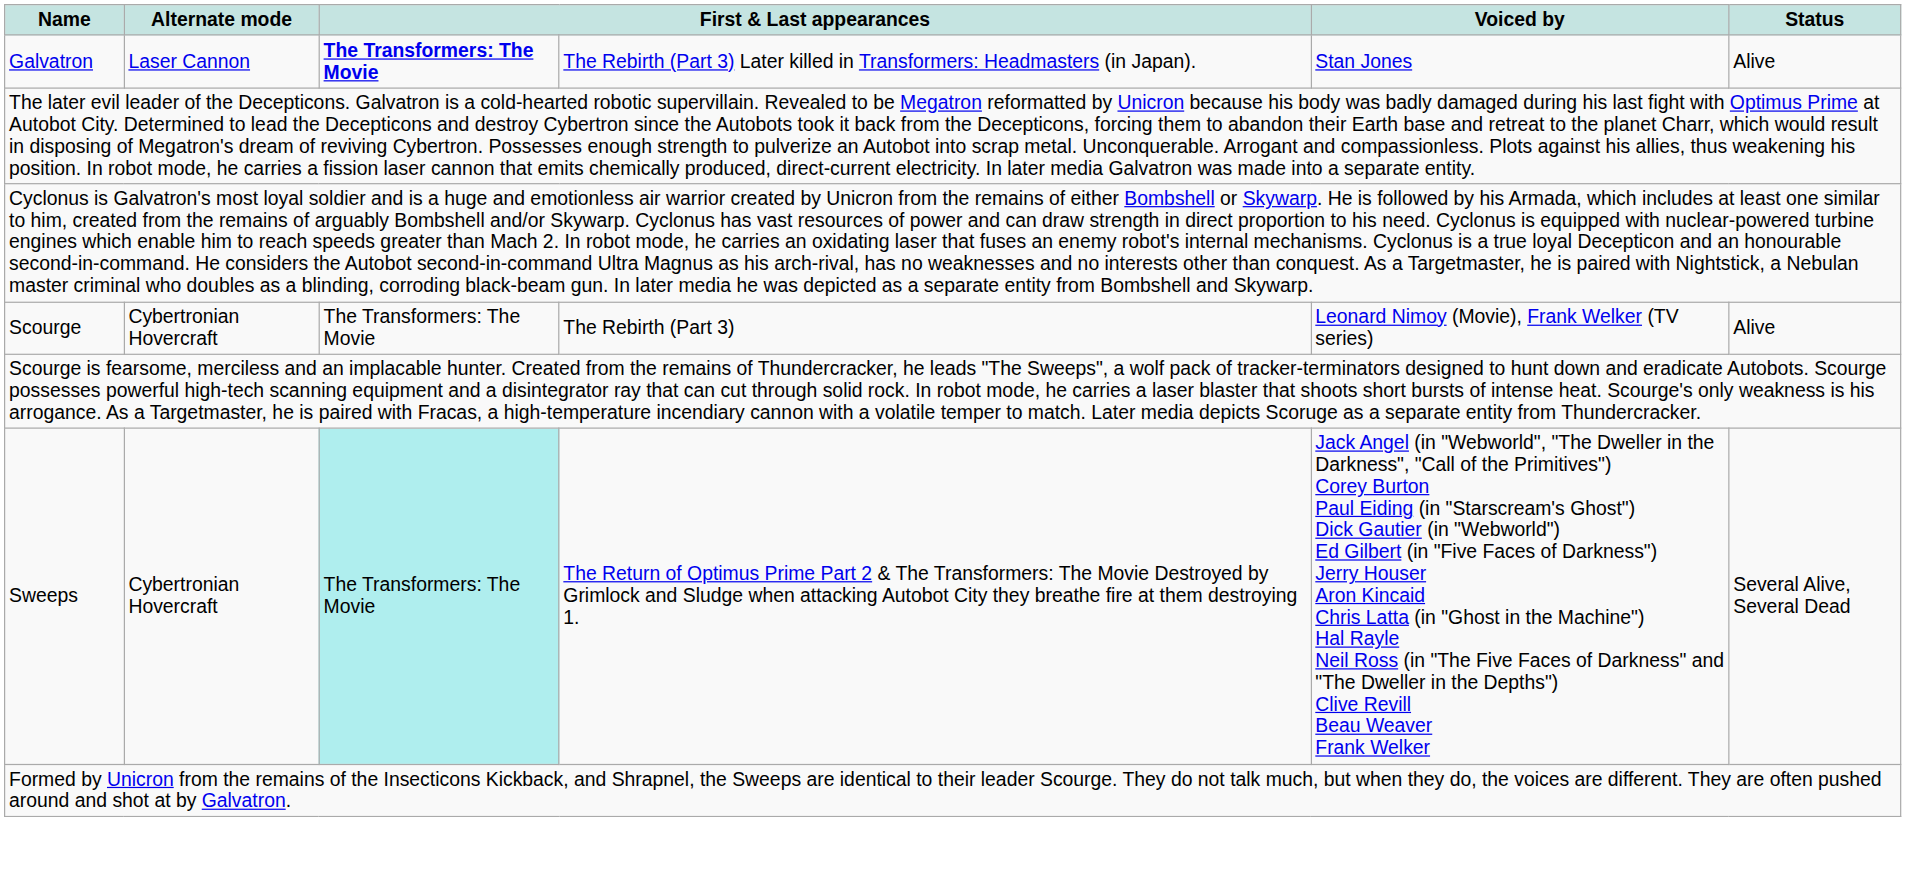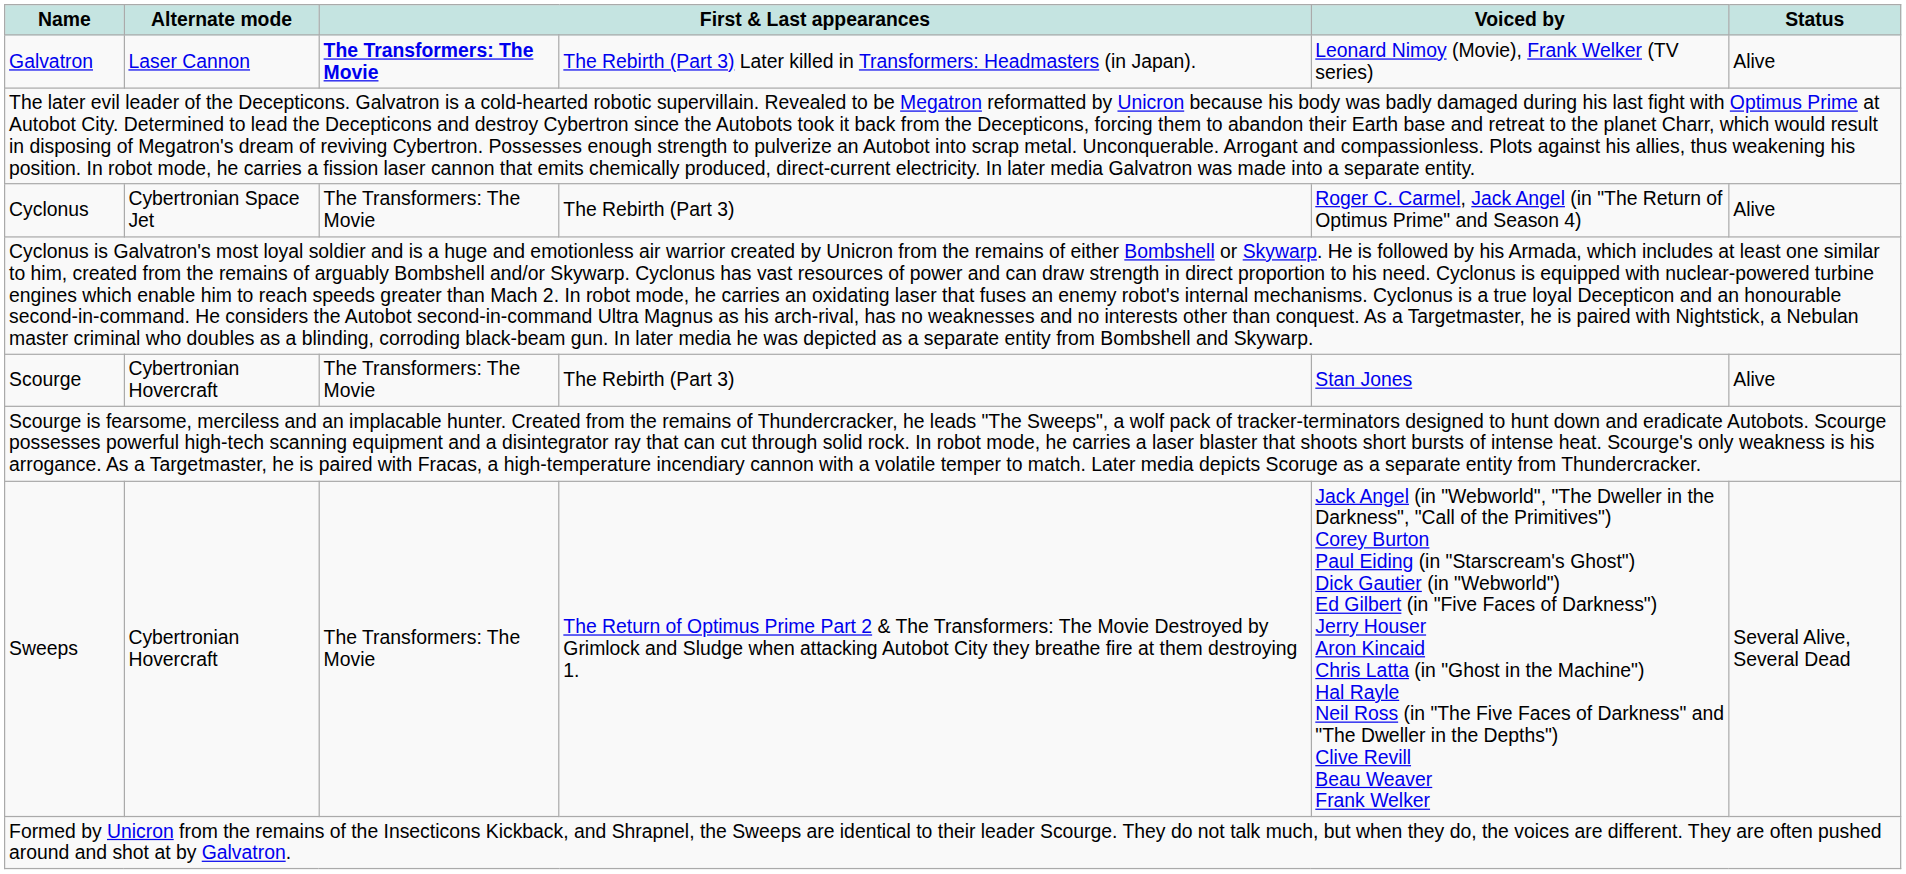Galvatron | Voiced by: Stan Jones -> Leonard Nimoy (Movie), Frank Welker (TV series)
+ row: Cyclonus | Cybertronian Space Jet | The Transformers: The Movie | The Rebirth (Part 3) | Roger C. Carmel, Jack Angel (in "The Return of Optimus Prime" and Season 4) | Alive
Scourge | Voiced by: Leonard Nimoy (Movie), Frank Welker (TV series) -> Stan Jones
Sweeps | column 3: paleturquoise background -> no background
